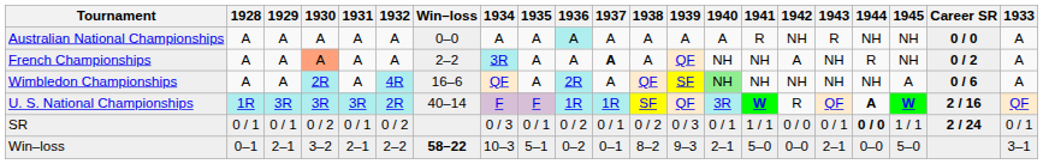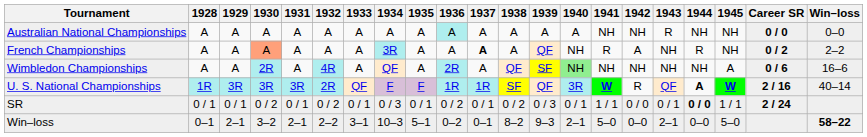columns swapped: 1933 <-> Win–loss
Australian National Championships | 1941: R -> NH
French Championships | 1941: NH -> R
